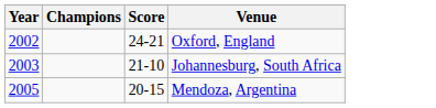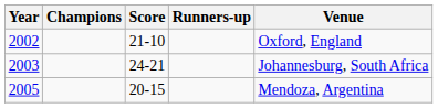+ column: Runners-up
2002 | Score: 24-21 -> 21-10
2003 | Score: 21-10 -> 24-21
